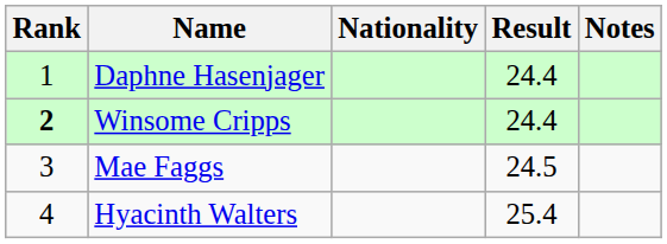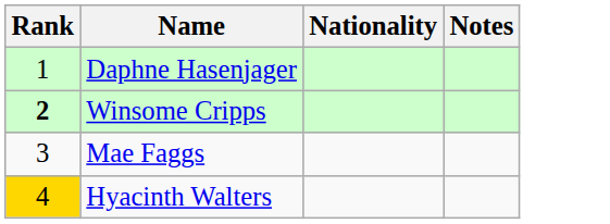- column: Result | 24.4 | 24.4 | 24.5 | 25.4
Hyacinth Walters | Rank: no background -> gold background
